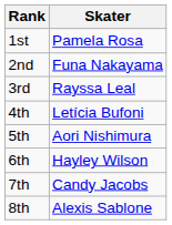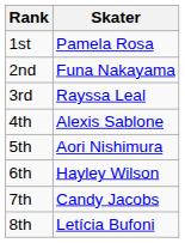4th | Skater: Letícia Bufoni -> Alexis Sablone
8th | Skater: Alexis Sablone -> Letícia Bufoni
